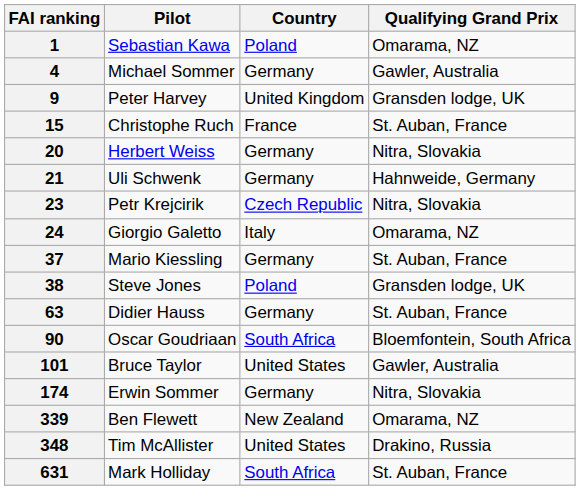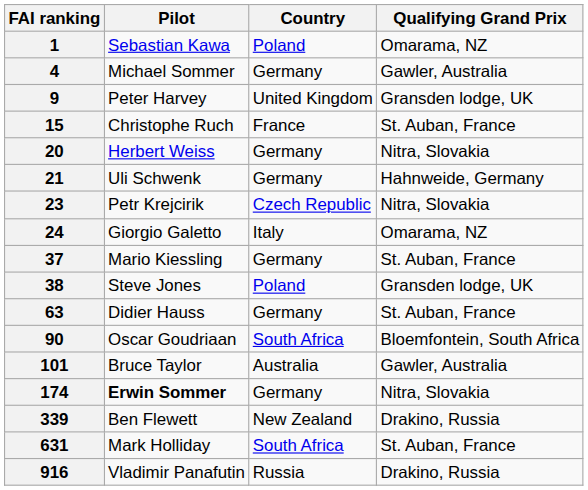101 | Country: United States -> Australia
174 | Pilot: normal -> bold
339 | Qualifying Grand Prix: Omarama, NZ -> Drakino, Russia
- row: 348 | Tim McAllister | United States | Drakino, Russia
+ row: 916 | Vladimir Panafutin | Russia | Drakino, Russia
